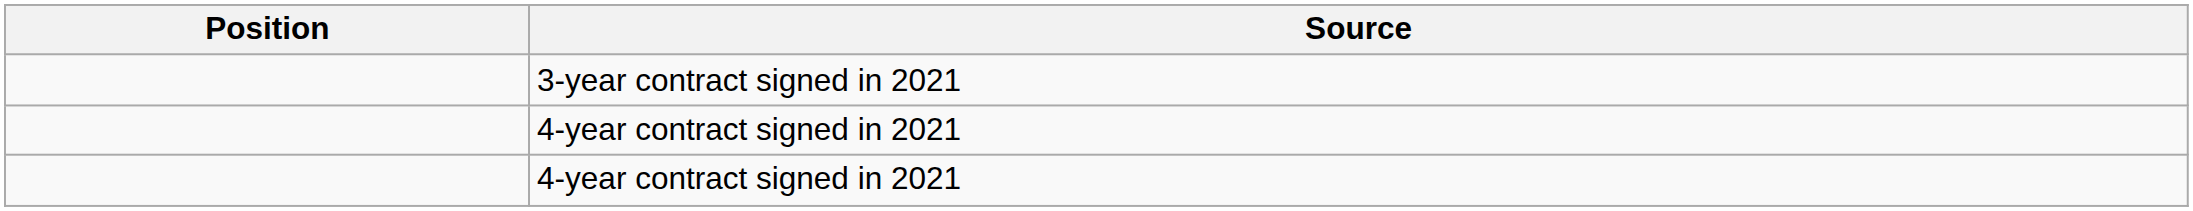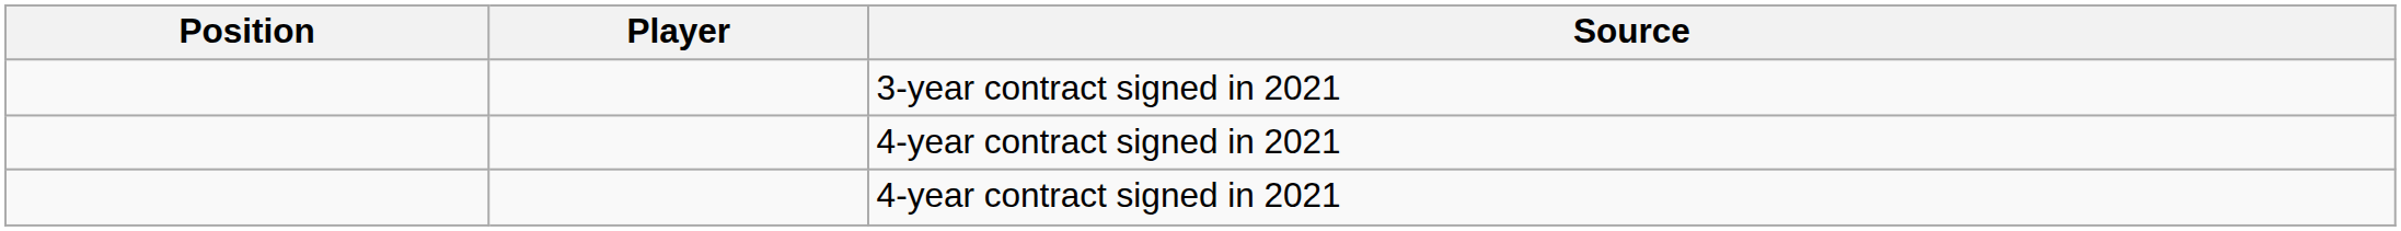+ column: Player
